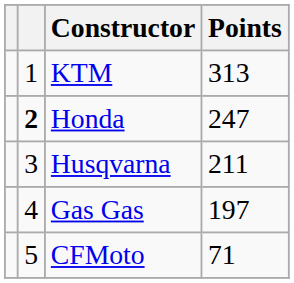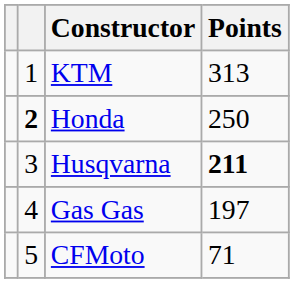Honda | Points: 247 -> 250
Husqvarna | Points: normal -> bold
